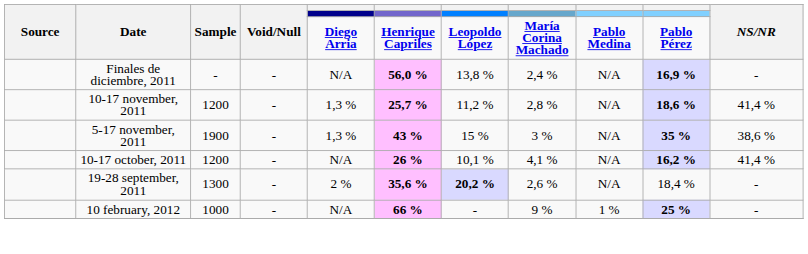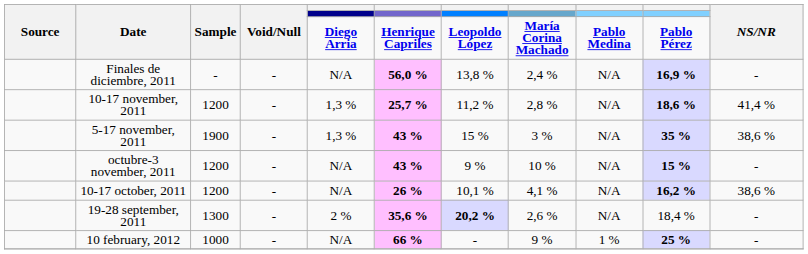+ row: octubre-3 november, 2011 | 1200 | - | N/A | 43 % | 9 % | 10 % | N/A | 15 % | -
10-17 october, 2011 | NS/NR: 41,4 % -> 38,6 %
